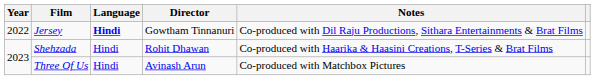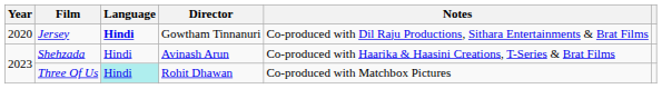Jersey | Year: 2022 -> 2020
Shehzada | Director: Rohit Dhawan -> Avinash Arun
Three Of Us | Language: no background -> paleturquoise background
Three Of Us | Director: Avinash Arun -> Rohit Dhawan
